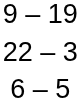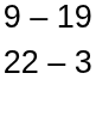- row: 6 – 5
